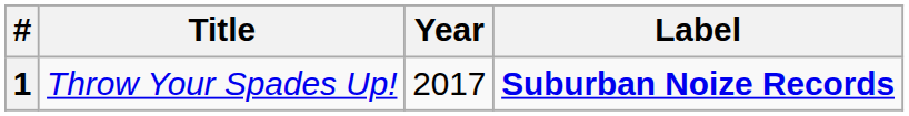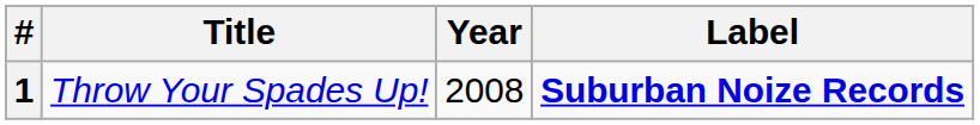1 | Year: 2017 -> 2008
